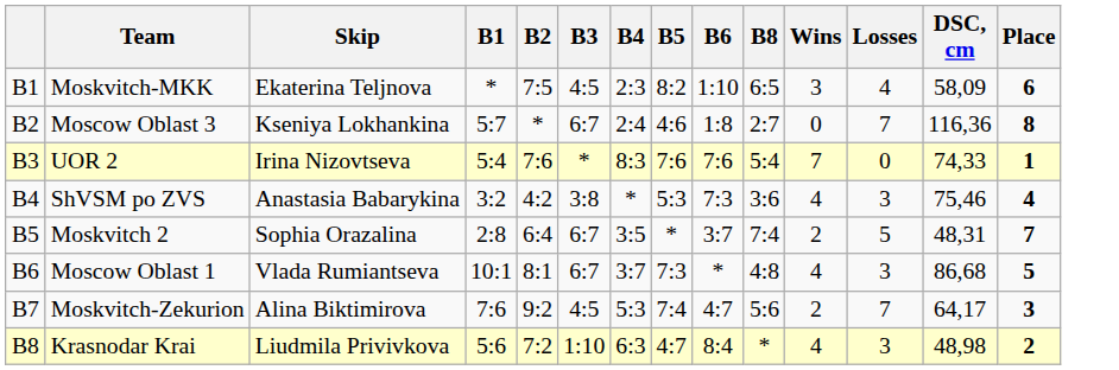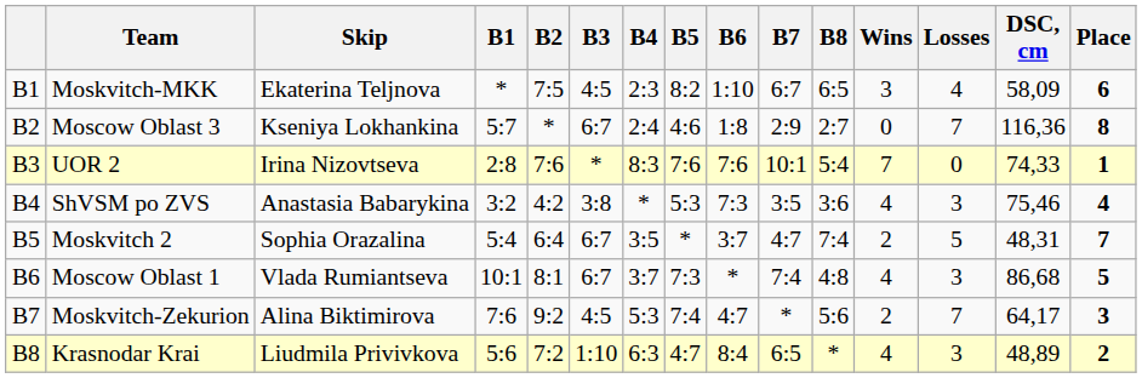+ column: B7 | 6:7 | 2:9 | 10:1 | 3:5 | 4:7 | 7:4 | * | 6:5
UOR 2 | B1: 5:4 -> 2:8
Moskvitch 2 | B1: 2:8 -> 5:4
Krasnodar Krai | DSC, cm: 48,98 -> 48,89
